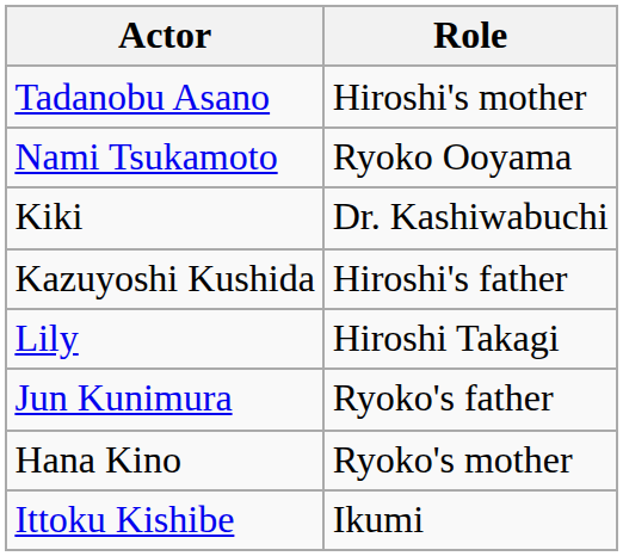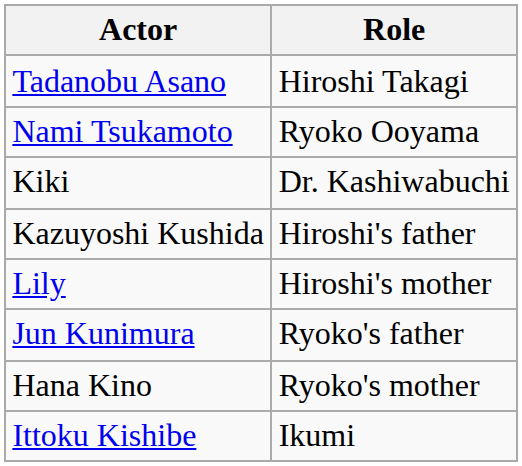Tadanobu Asano | Role: Hiroshi's mother -> Hiroshi Takagi
Lily | Role: Hiroshi Takagi -> Hiroshi's mother
